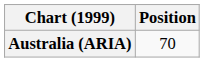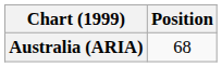Australia (ARIA) | Position: 70 -> 68
